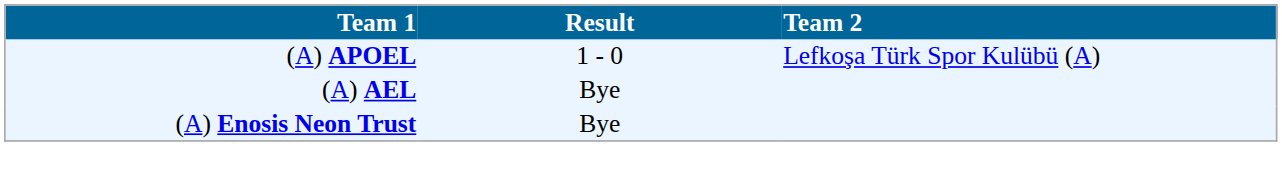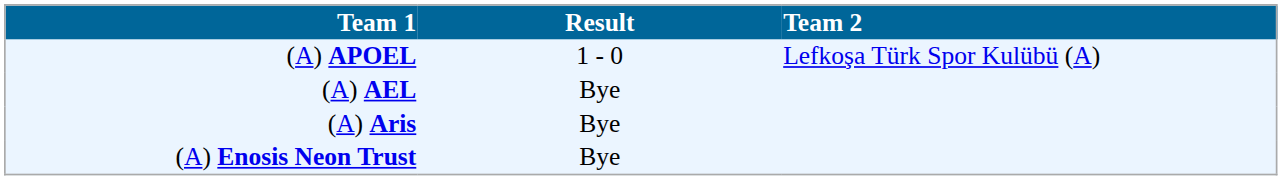+ row: (A) Aris | Bye
